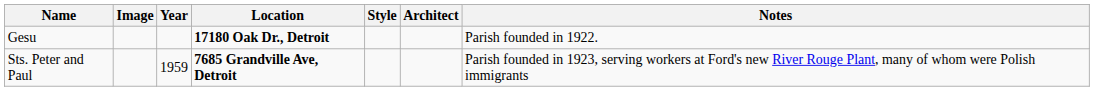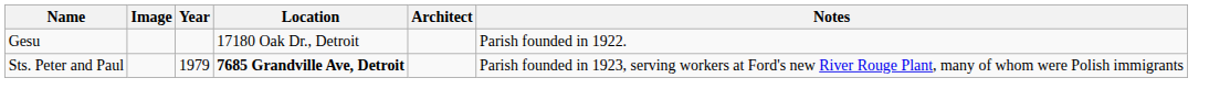- column: Style
Gesu | Location: bold -> normal
Sts. Peter and Paul | Year: 1959 -> 1979
